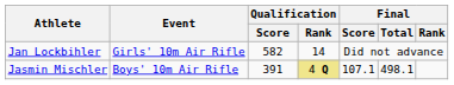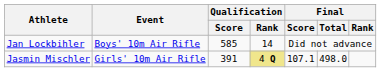Jan Lockbihler | Event: Girls' 10m Air Rifle -> Boys' 10m Air Rifle
Jan Lockbihler | Qualification / Score: 582 -> 585
Jasmin Mischler | Event: Boys' 10m Air Rifle -> Girls' 10m Air Rifle
Jasmin Mischler | Final / Total: 498.1 -> 498.0
